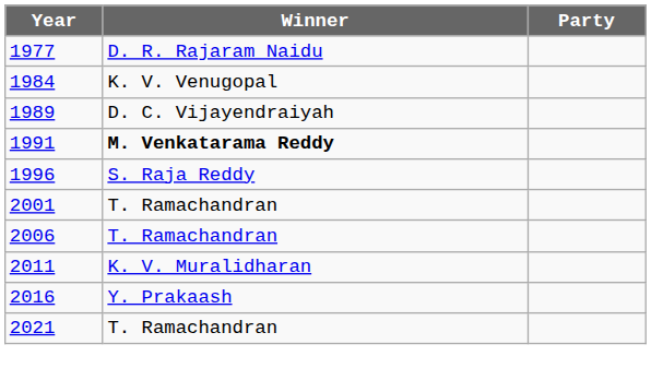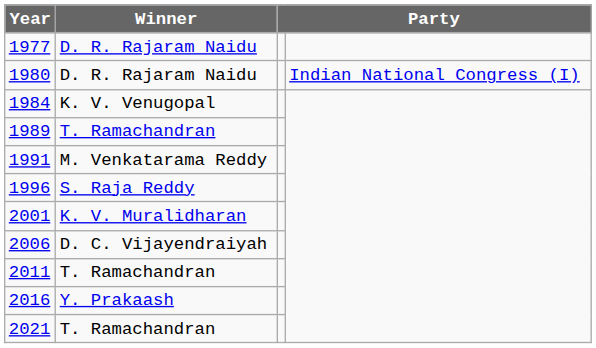+ row: 1980 | D. R. Rajaram Naidu | Indian National Congress (I)
1989 | Winner: D. C. Vijayendraiyah -> T. Ramachandran
1991 | Winner: bold -> normal
2001 | Winner: T. Ramachandran -> K. V. Muralidharan
2006 | Winner: T. Ramachandran -> D. C. Vijayendraiyah
2011 | Winner: K. V. Muralidharan -> T. Ramachandran
